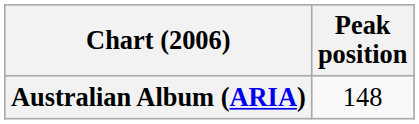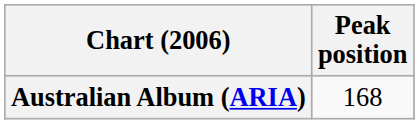Australian Album (ARIA) | Peak position: 148 -> 168
